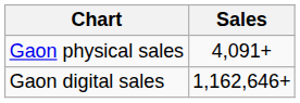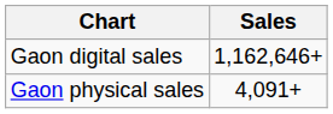rows swapped: Gaon physical sales <-> Gaon digital sales
